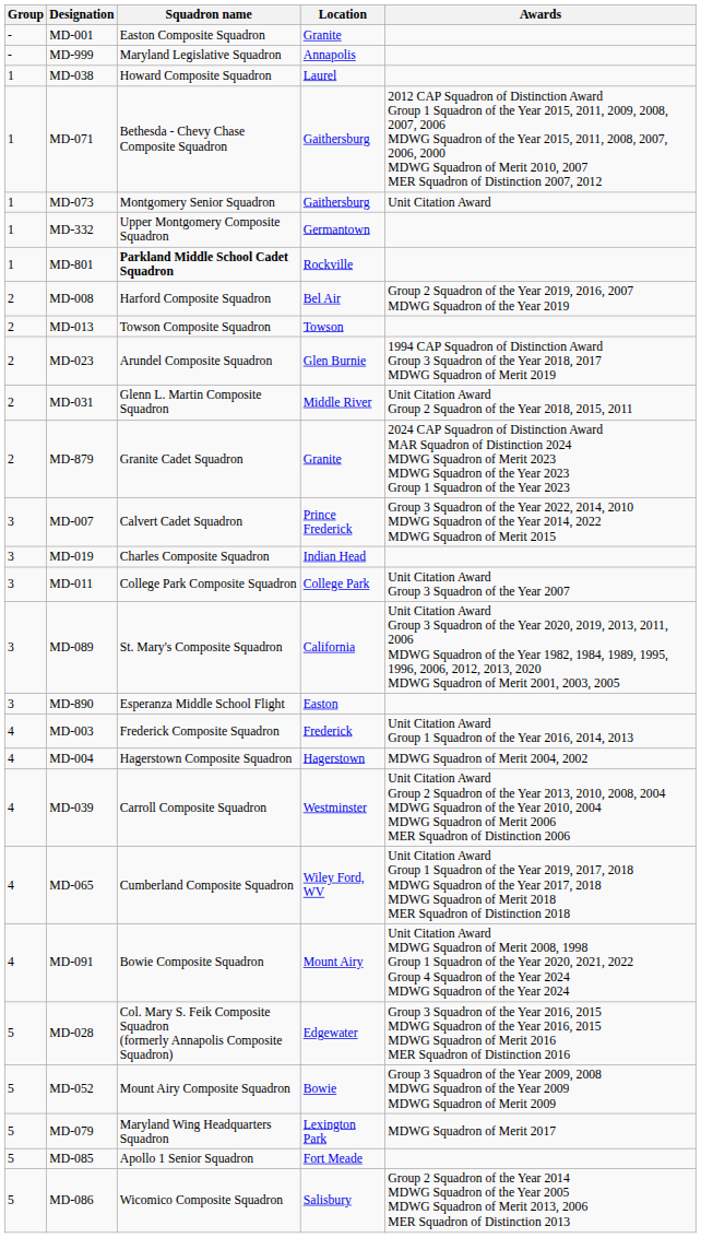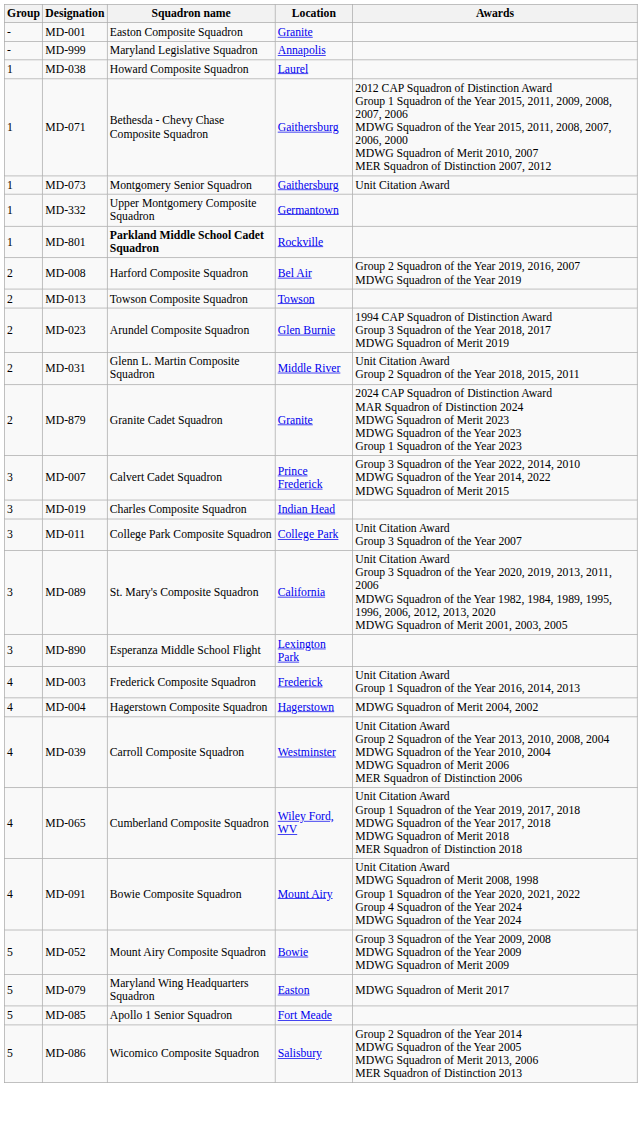MD-890 | Location: Easton -> Lexington Park
- row: 5 | MD-028 | Col. Mary S. Feik Composite Squadron (formerly Annapolis Composite Squadron) | Edgewater | Group 3 Squadron of the Year 2016, 2015 MDWG Squadron of the Year 2016, 2015 MDWG Squadron of Merit 2016 MER Squadron of Distinction 2016
MD-079 | Location: Lexington Park -> Easton
